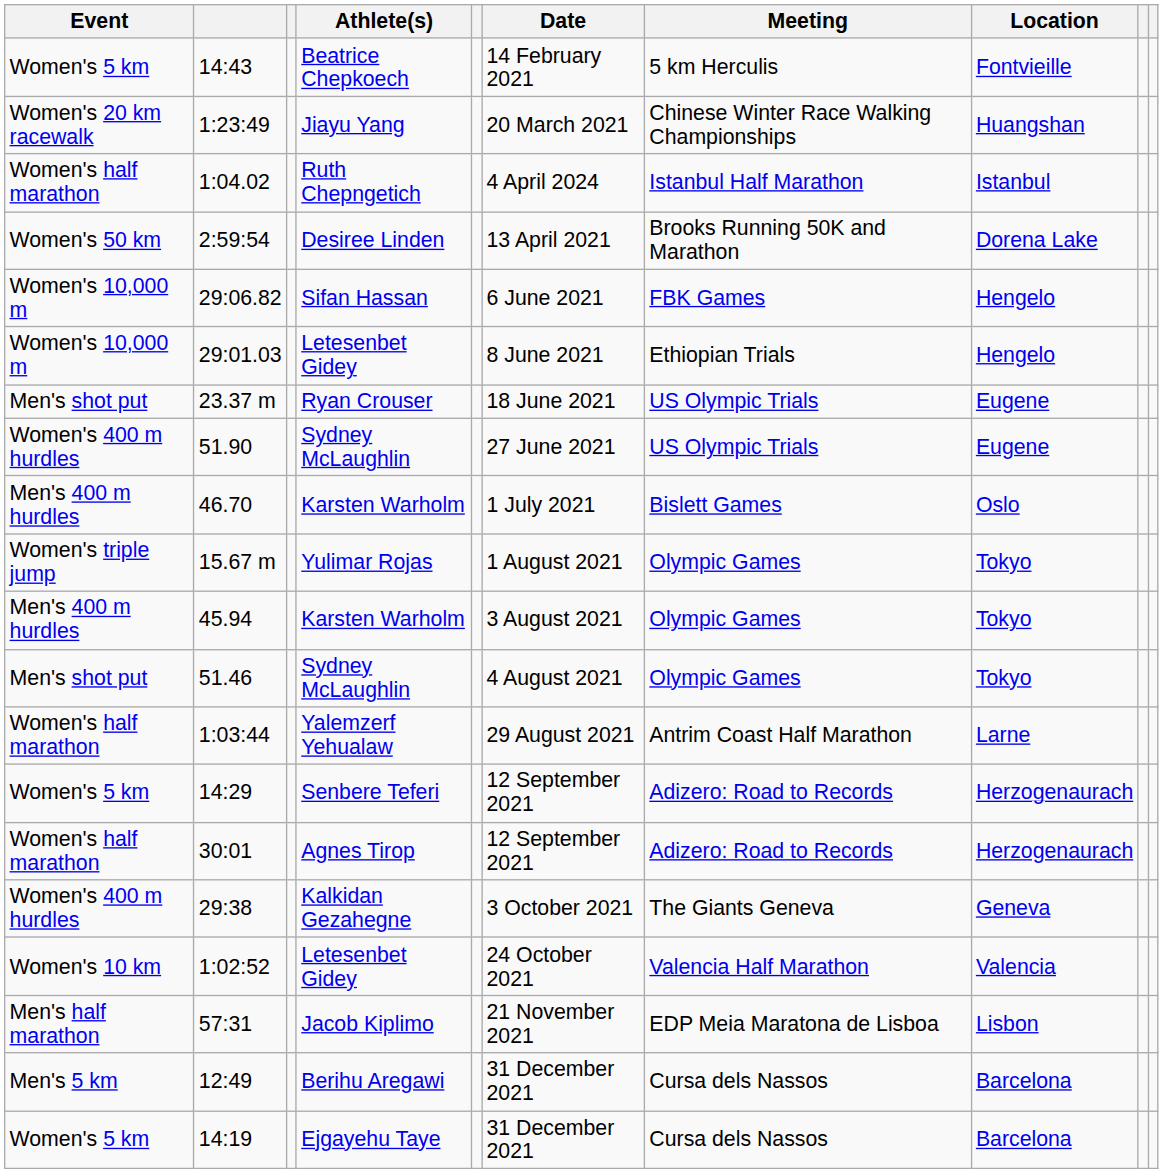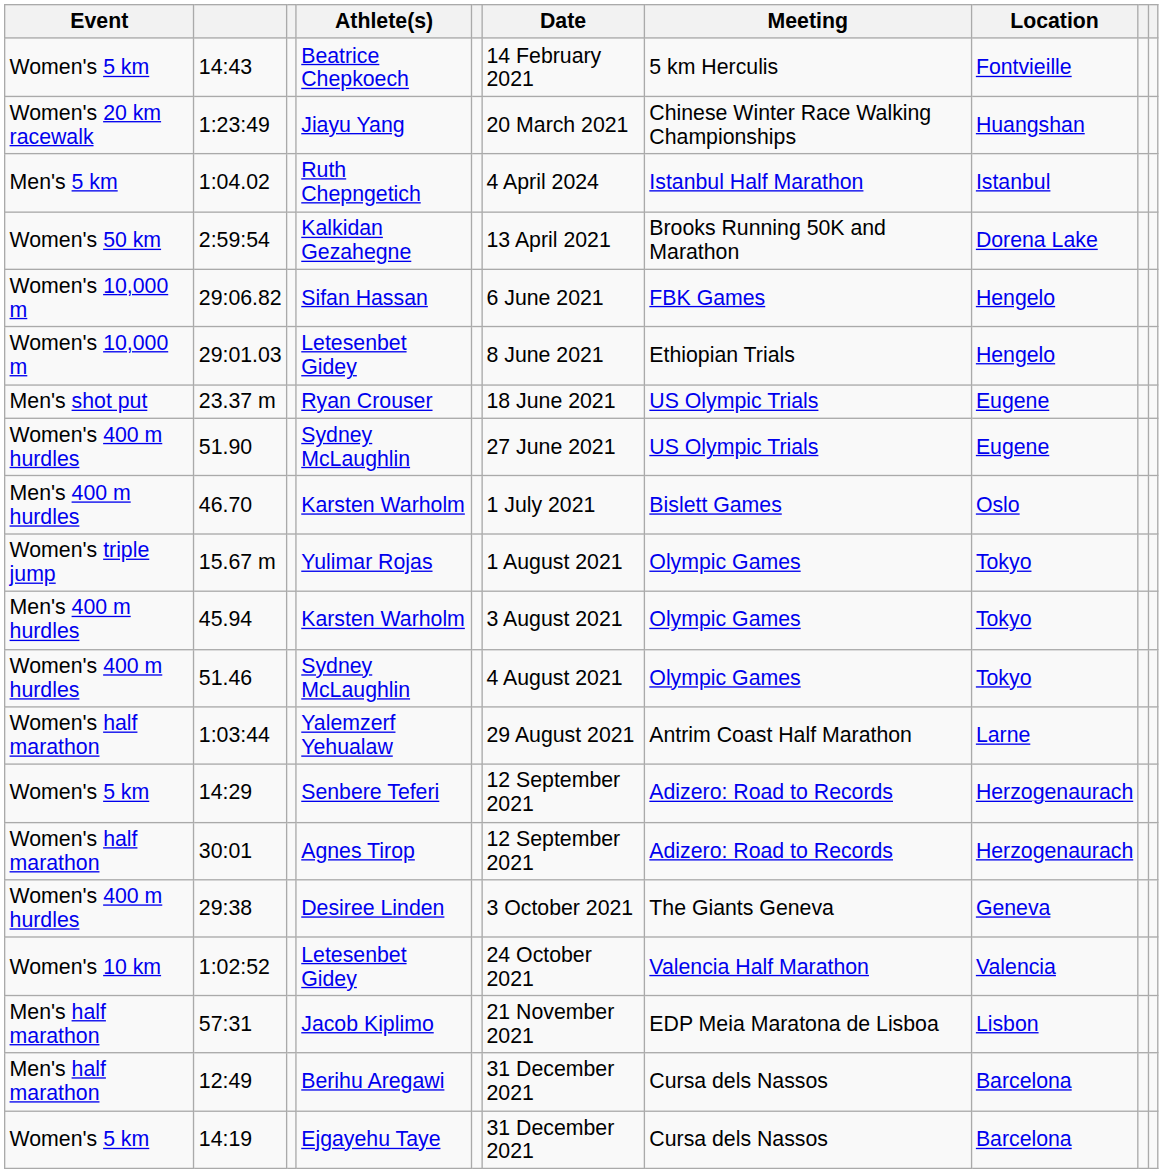1:04.02 | Event: Women's half marathon -> Men's 5 km
2:59:54 | Athlete(s): Desiree Linden -> Kalkidan Gezahegne
51.46 | Event: Men's shot put -> Women's 400 m hurdles
29:38 | Athlete(s): Kalkidan Gezahegne -> Desiree Linden
12:49 | Event: Men's 5 km -> Men's half marathon
